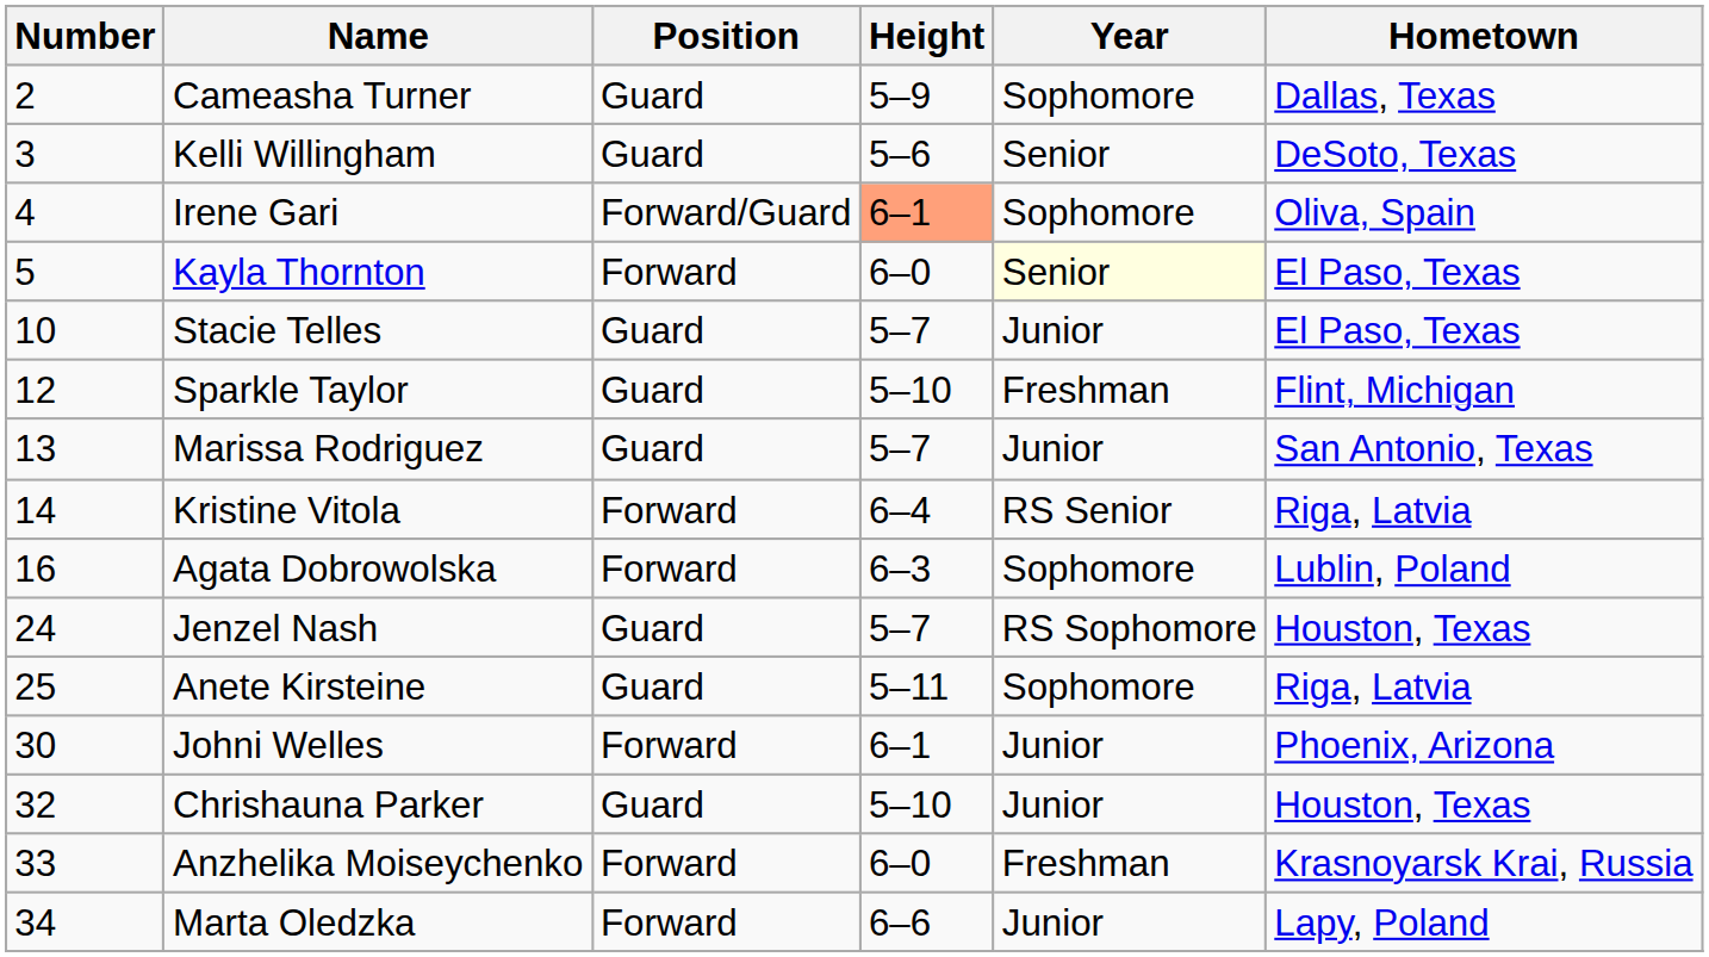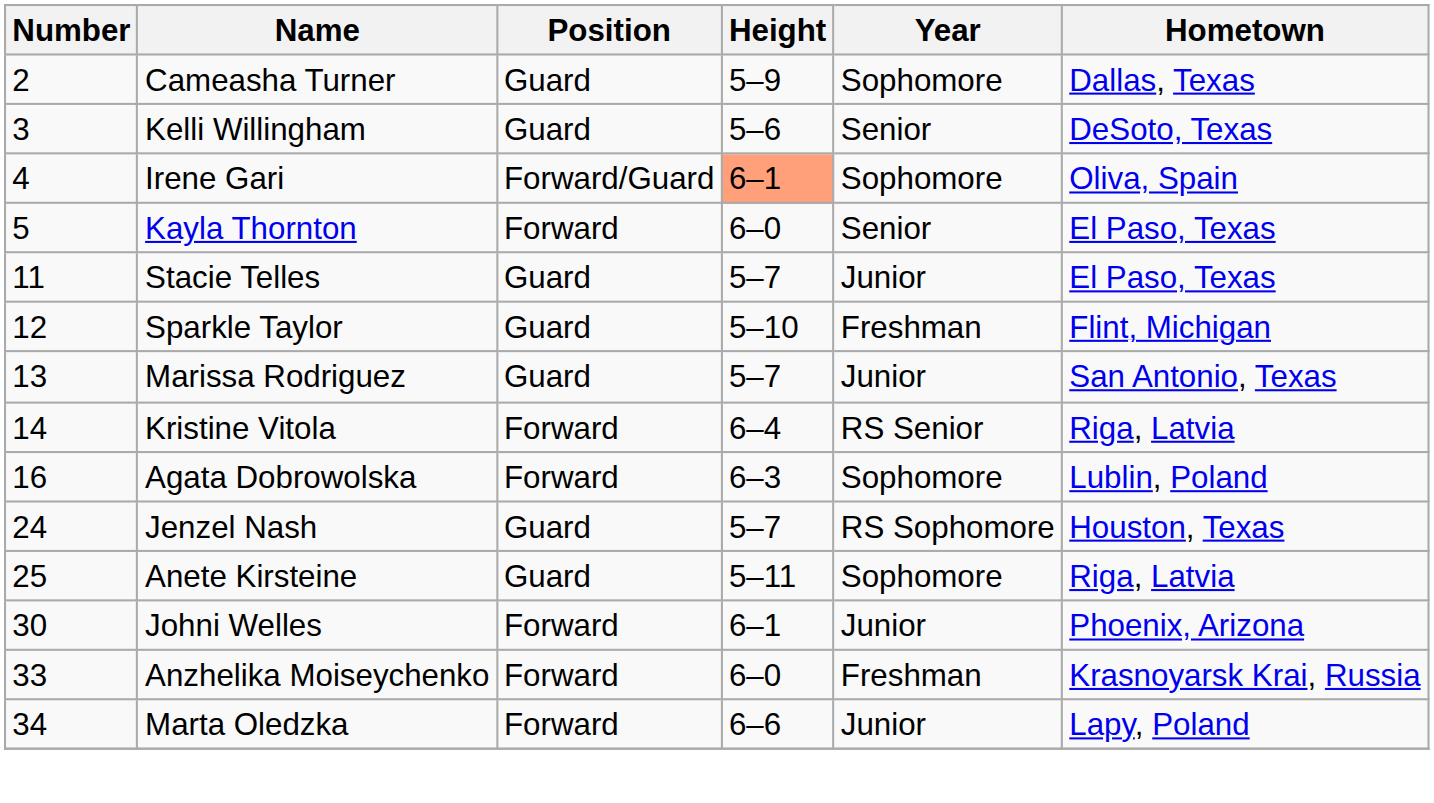Kayla Thornton | Year: lightyellow background -> no background
Stacie Telles | Number: 10 -> 11
- row: 32 | Chrishauna Parker | Guard | 5–10 | Junior | Houston, Texas
